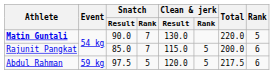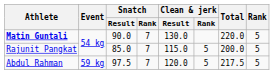Rajunit Pangkat | Rank: 6 -> 5
Abdul Rahman | Snatch / Rank: 5 -> 7
Abdul Rahman | Rank: 6 -> 5
